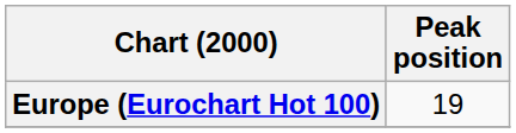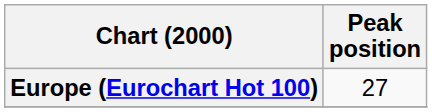Europe (Eurochart Hot 100) | Peak position: 19 -> 27
